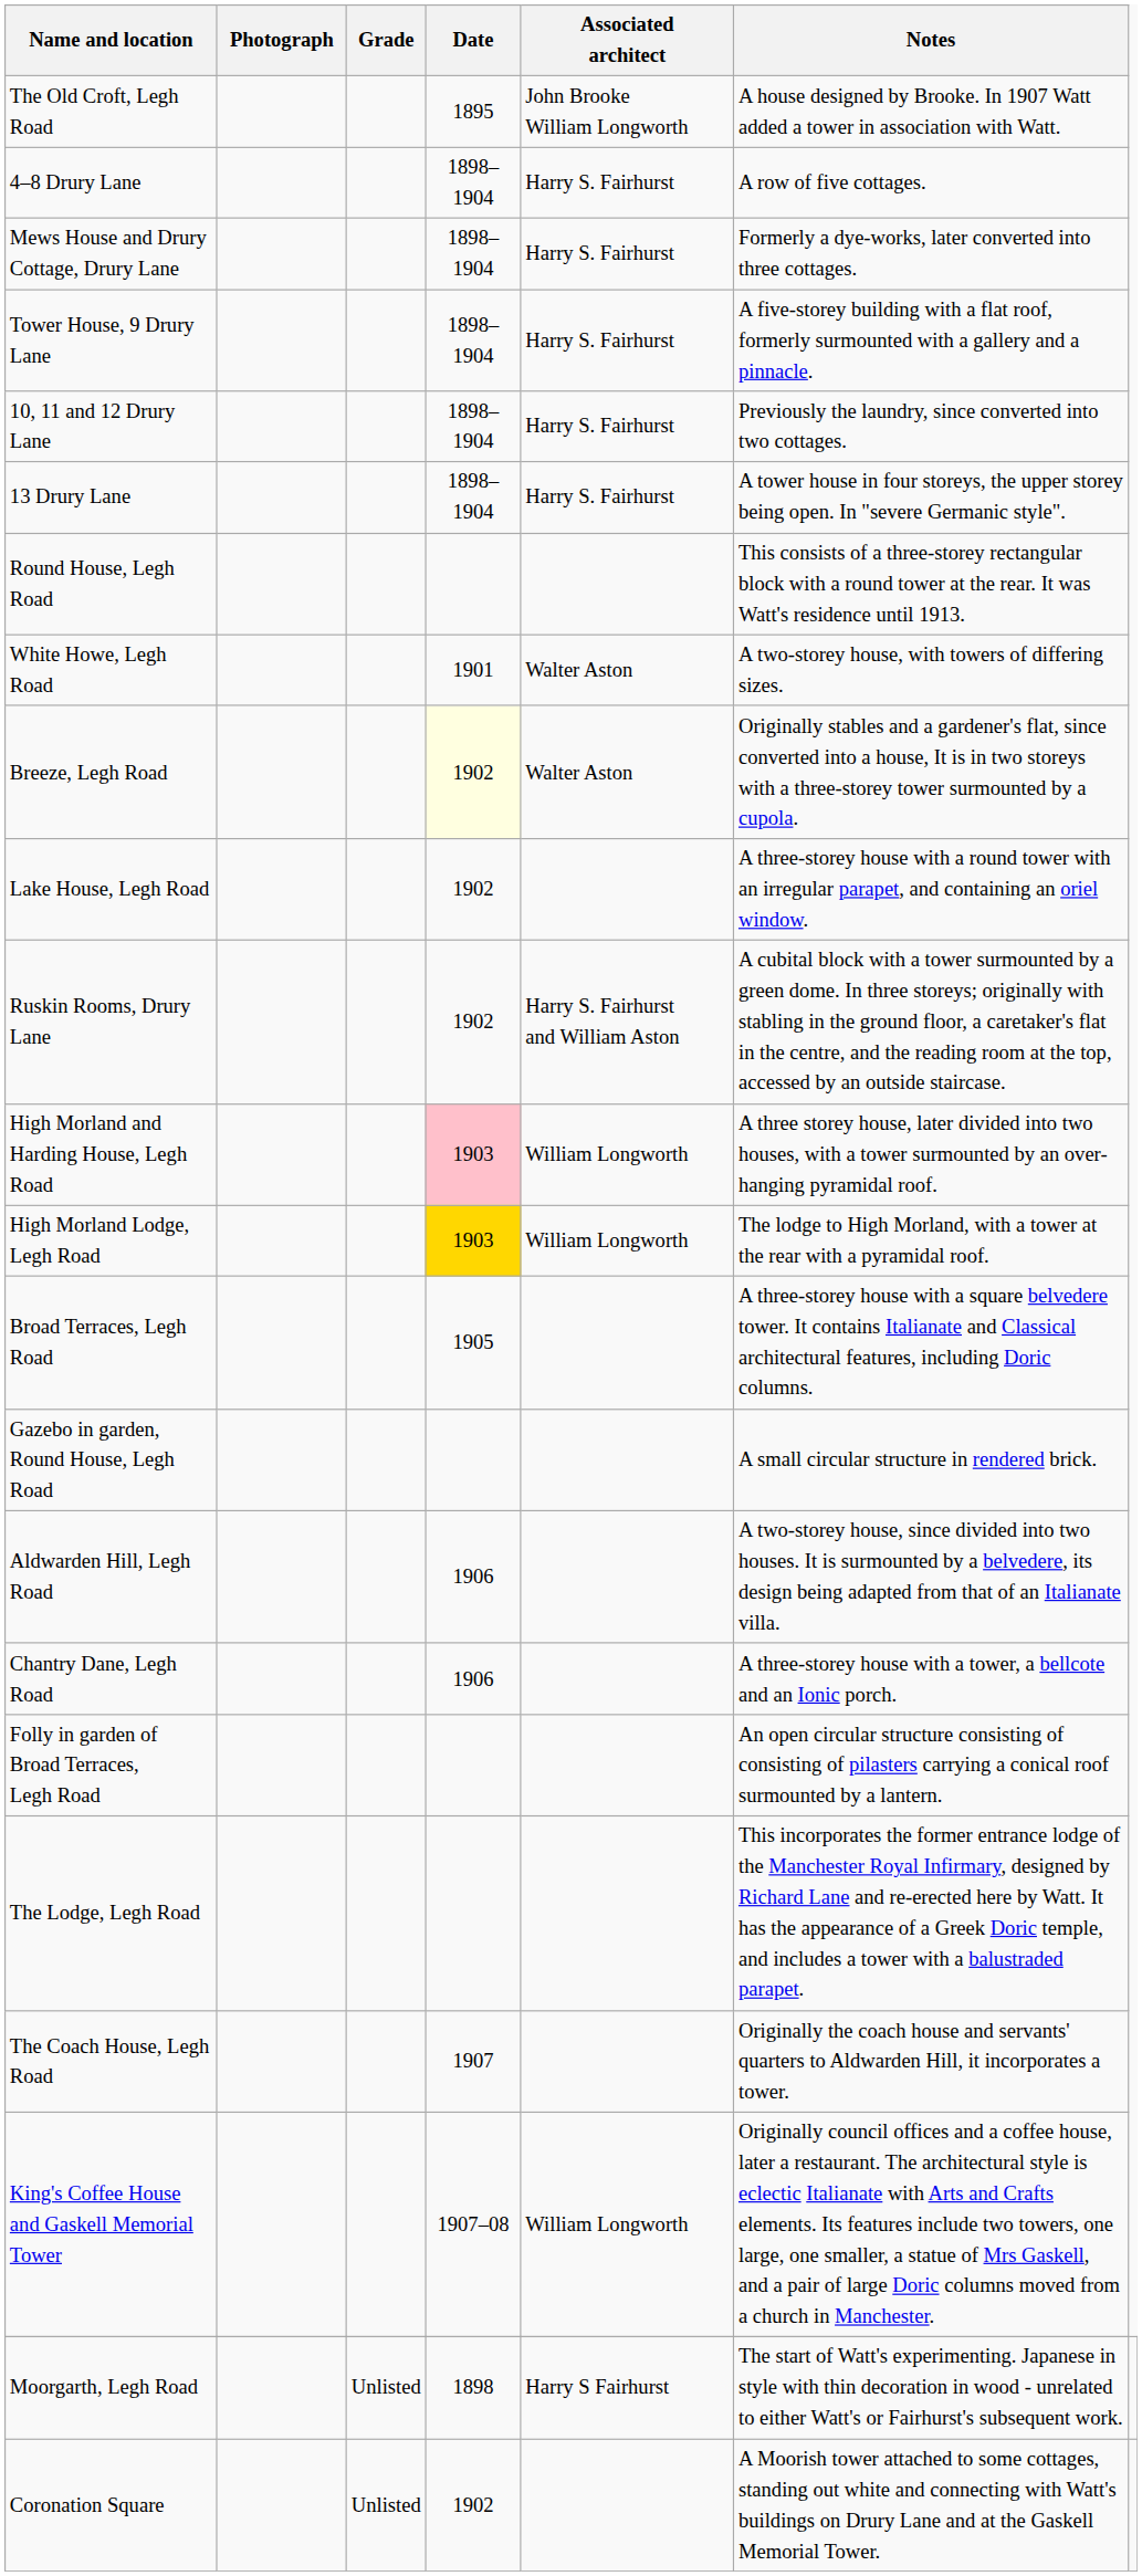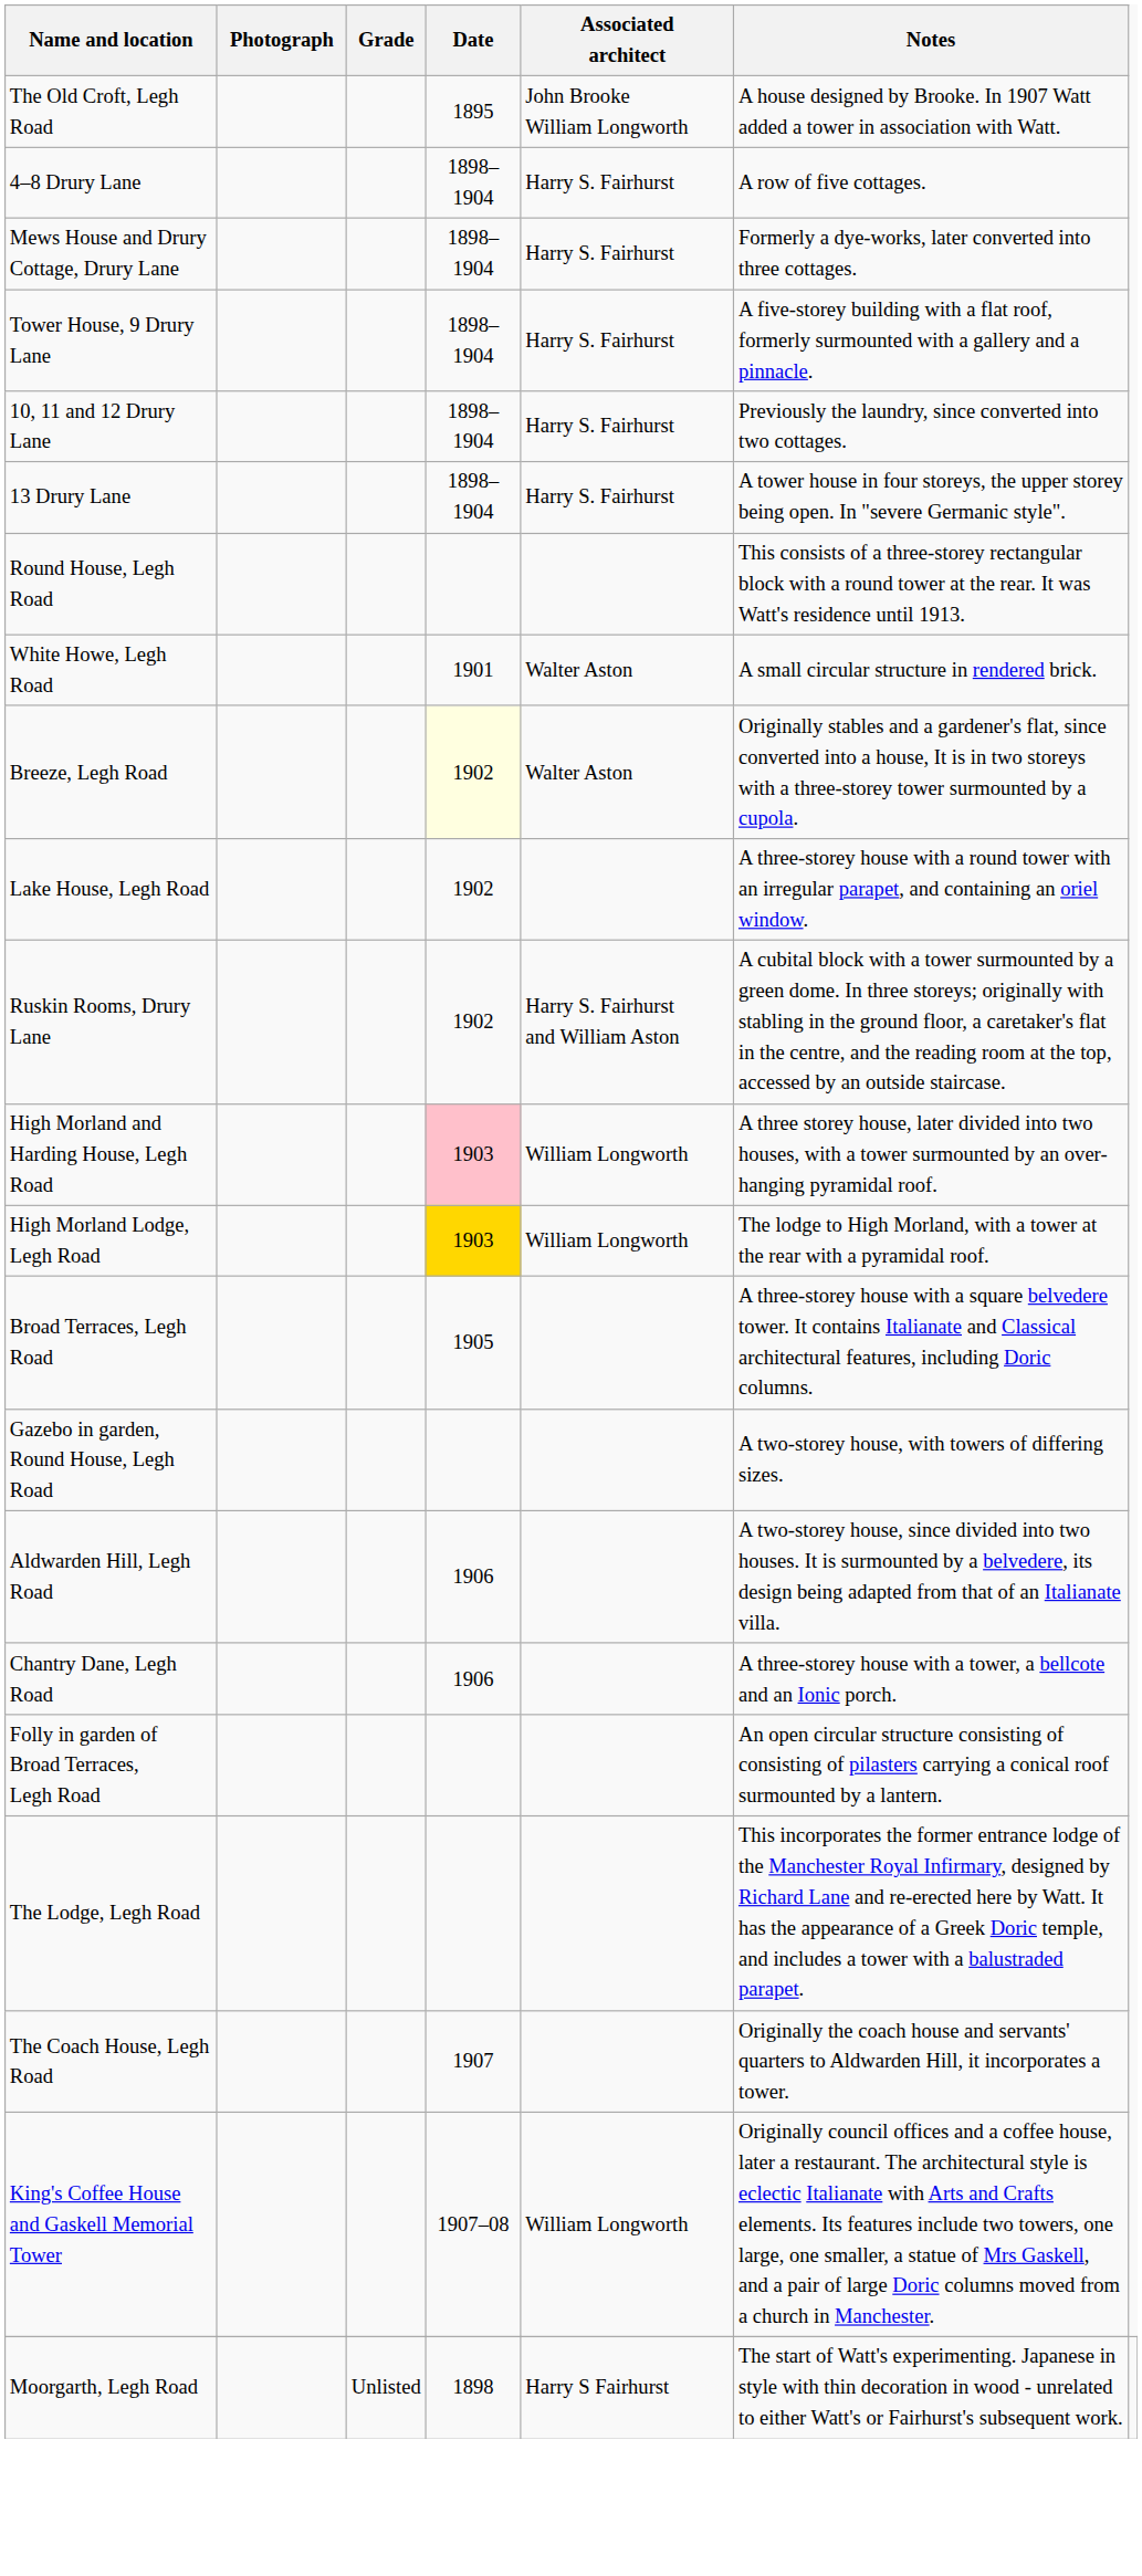White Howe, Legh Road | Notes: A two-storey house, with towers of differing sizes. -> A small circular structure in rendered brick.
Gazebo in garden, Round House, Legh Road | Notes: A small circular structure in rendered brick. -> A two-storey house, with towers of differing sizes.
- row: Coronation Square | Unlisted | 1902 | A Moorish tower attached to some cottages, standing out white and connecting with Watt's buildings on Drury Lane and at the Gaskell Memorial Tower.
